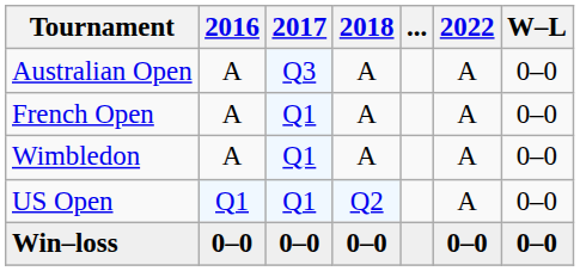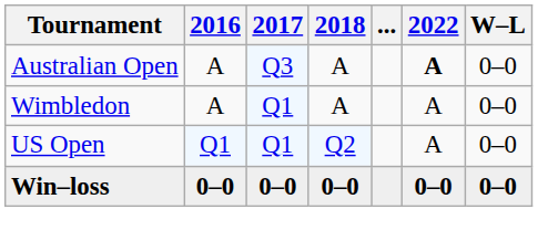Australian Open | 2022: normal -> bold
- row: French Open | A | Q1 | A | A | 0–0
